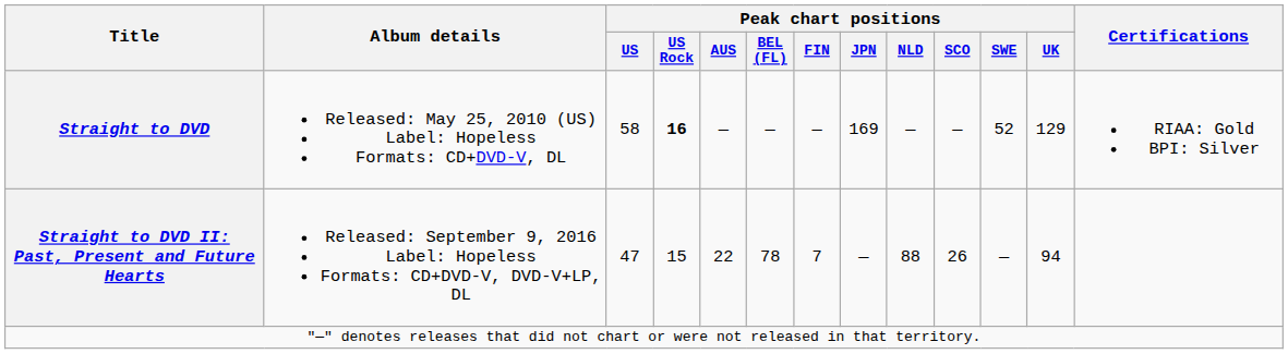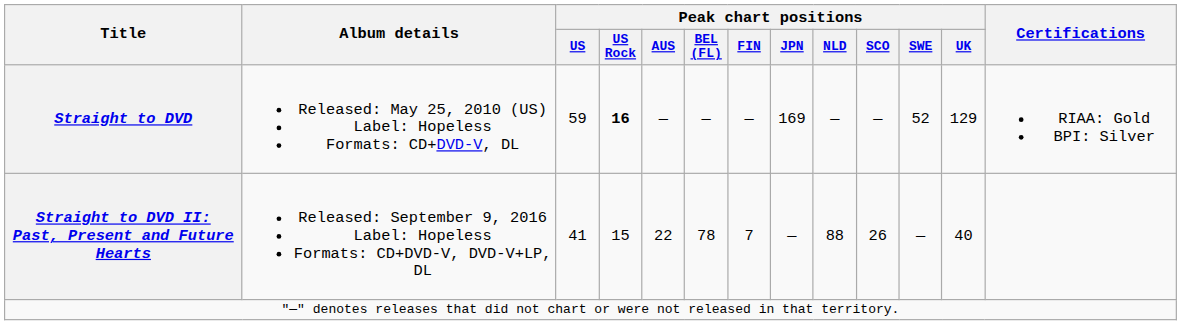Straight to DVD | Peak chart positions / US: 58 -> 59
Straight to DVD II: Past, Present and Future Hearts | Peak chart positions / US: 47 -> 41
Straight to DVD II: Past, Present and Future Hearts | Peak chart positions / UK: 94 -> 40
